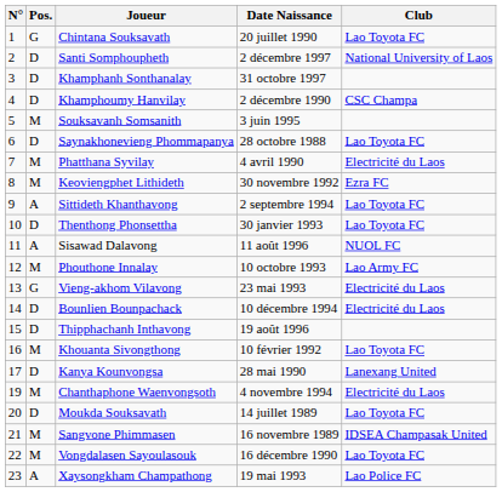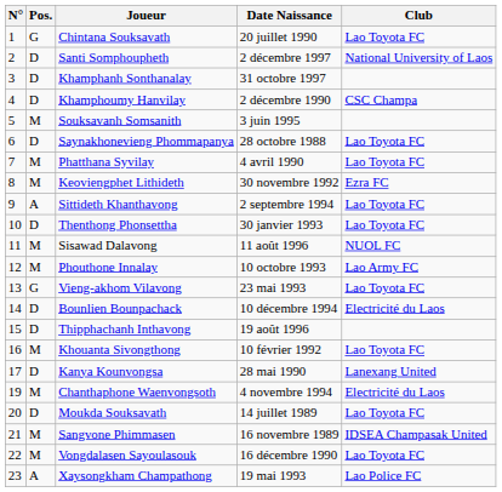Phatthana Syvilay | Club: Electricité du Laos -> Lao Toyota FC
Sisawad Dalavong | Pos.: A -> M
Vieng-akhom Vilavong | Club: Electricité du Laos -> Lao Toyota FC
